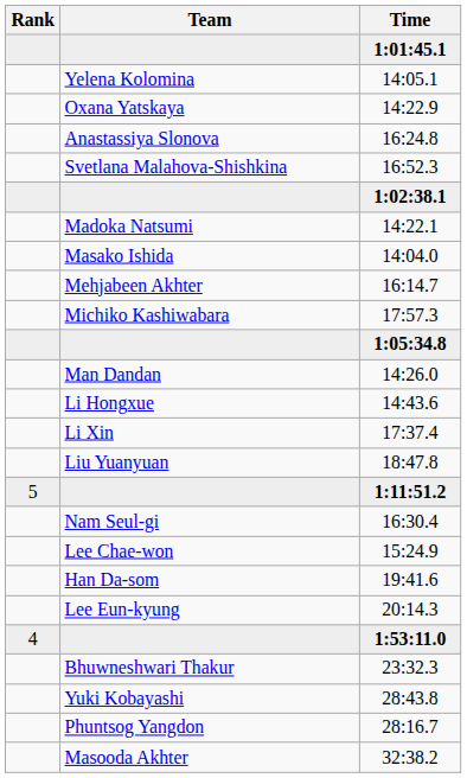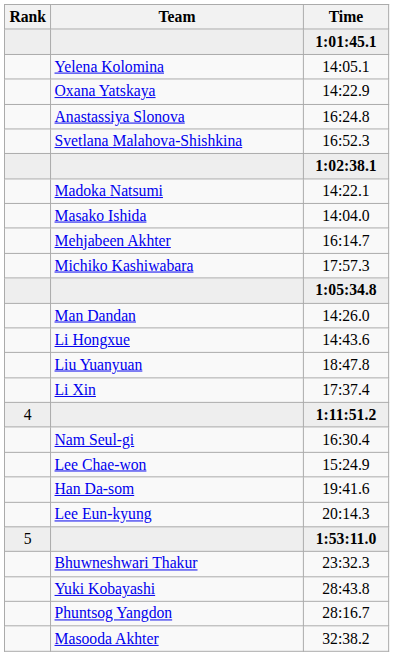rows swapped: 17:37.4 <-> 18:47.8
1:11:51.2 | Rank: 5 -> 4
1:53:11.0 | Rank: 4 -> 5
